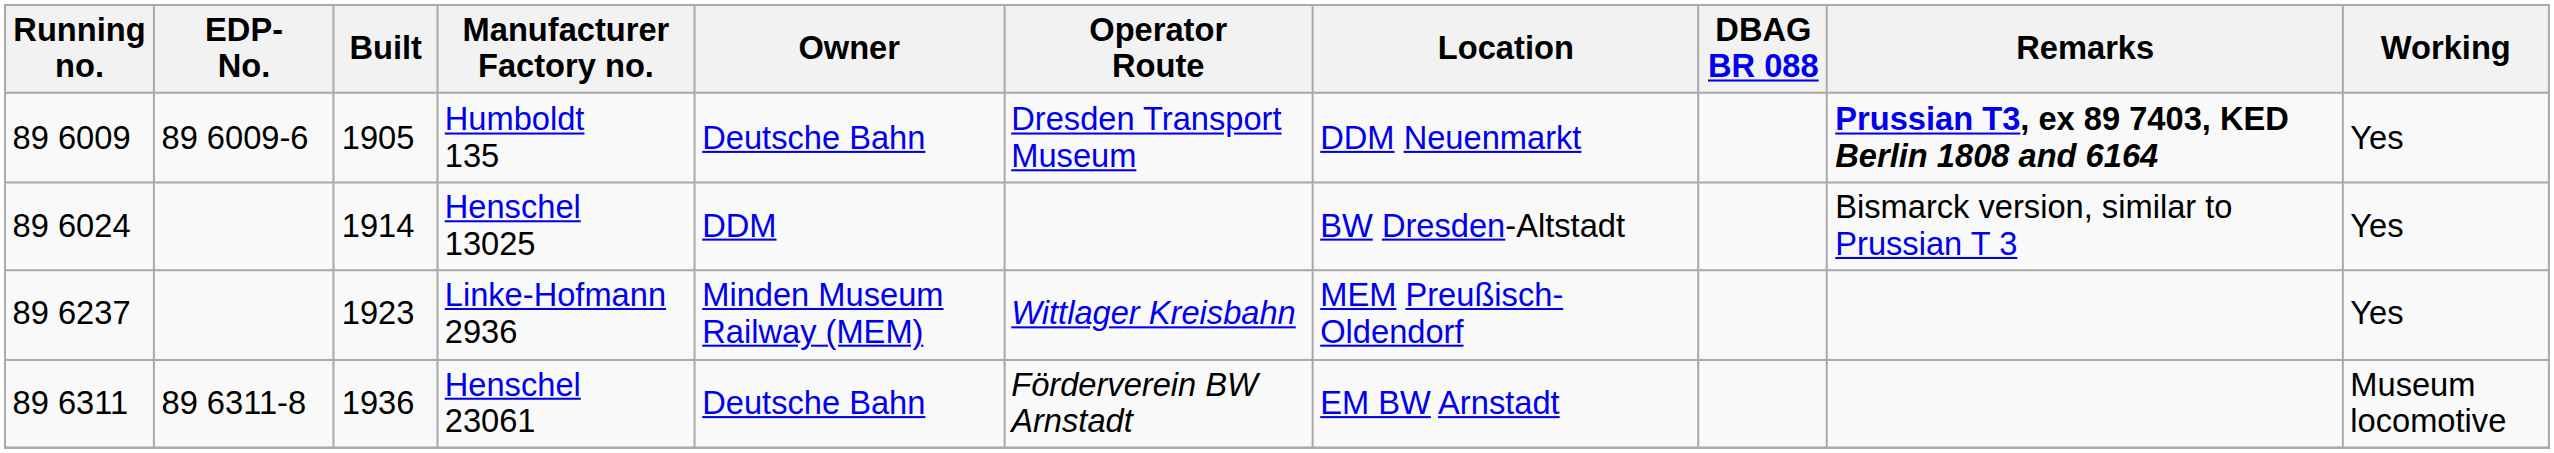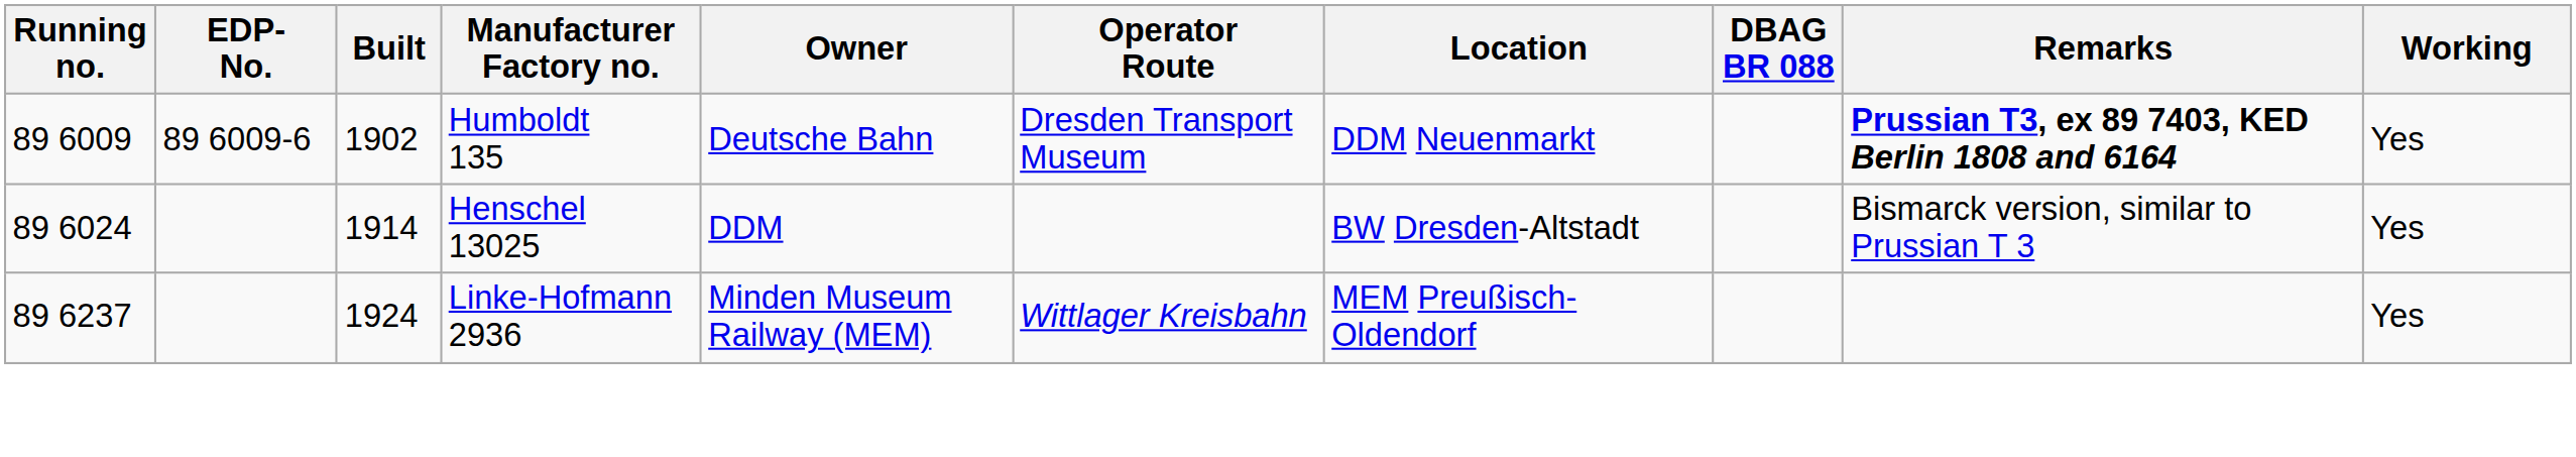Humboldt 135 | Built: 1905 -> 1902
Linke-Hofmann 2936 | Built: 1923 -> 1924
- row: 89 6311 | 89 6311-8 | 1936 | Henschel 23061 | Deutsche Bahn | Förderverein BW Arnstadt | EM BW Arnstadt | Museum locomotive
